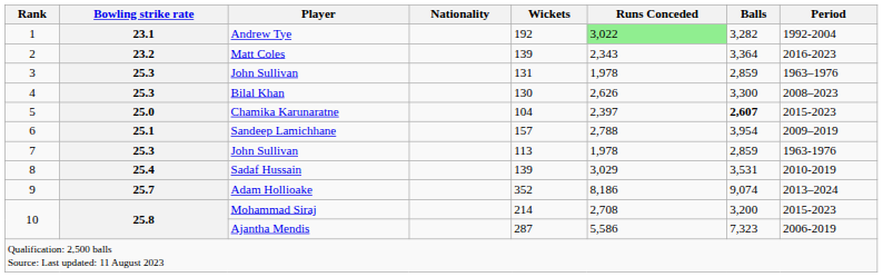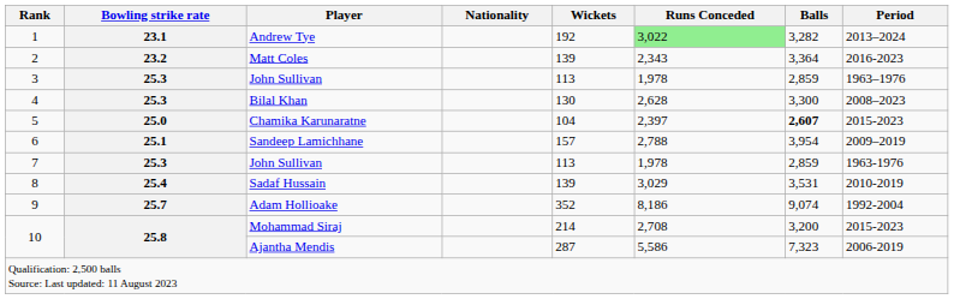Andrew Tye | Period: 1992-2004 -> 2013–2024
3 / John Sullivan | Wickets: 131 -> 113
Bilal Khan | Runs Conceded: 2,626 -> 2,628
Adam Hollioake | Period: 2013–2024 -> 1992-2004
